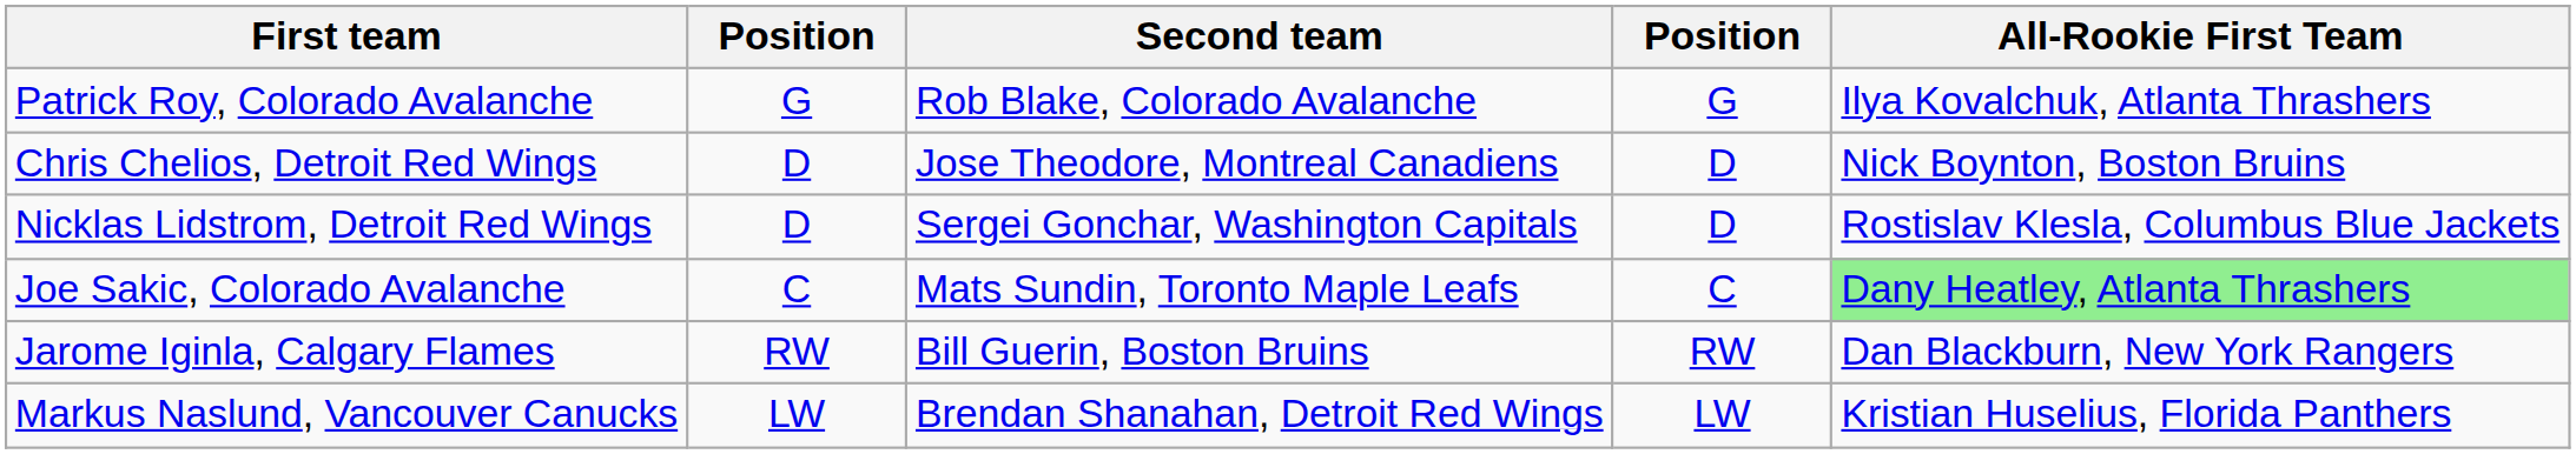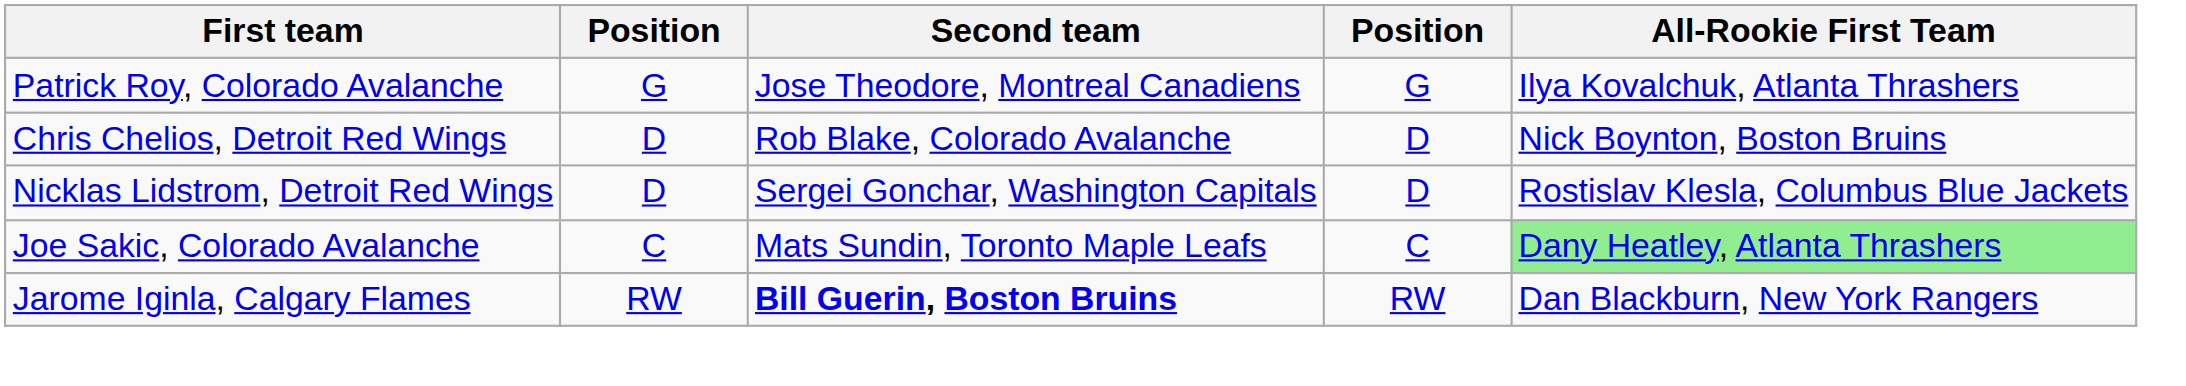Patrick Roy, Colorado Avalanche | Second team: Rob Blake, Colorado Avalanche -> Jose Theodore, Montreal Canadiens
Chris Chelios, Detroit Red Wings | Second team: Jose Theodore, Montreal Canadiens -> Rob Blake, Colorado Avalanche
Jarome Iginla, Calgary Flames | Second team: normal -> bold
- row: Markus Naslund, Vancouver Canucks | LW | Brendan Shanahan, Detroit Red Wings | LW | Kristian Huselius, Florida Panthers
